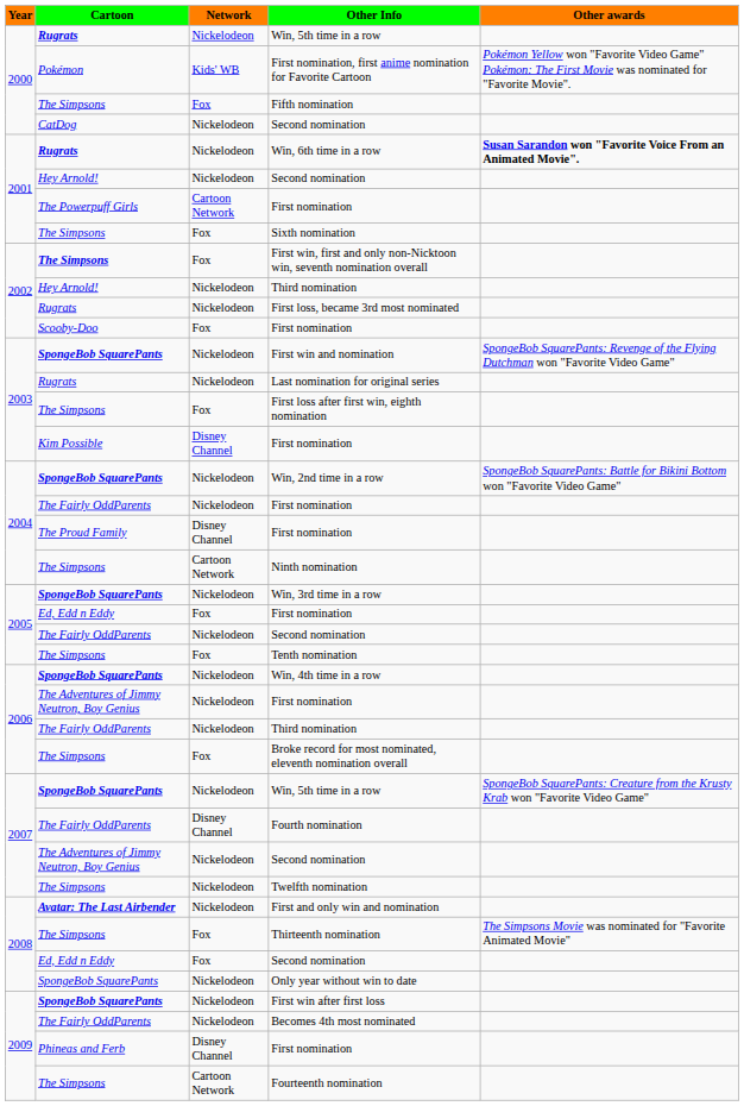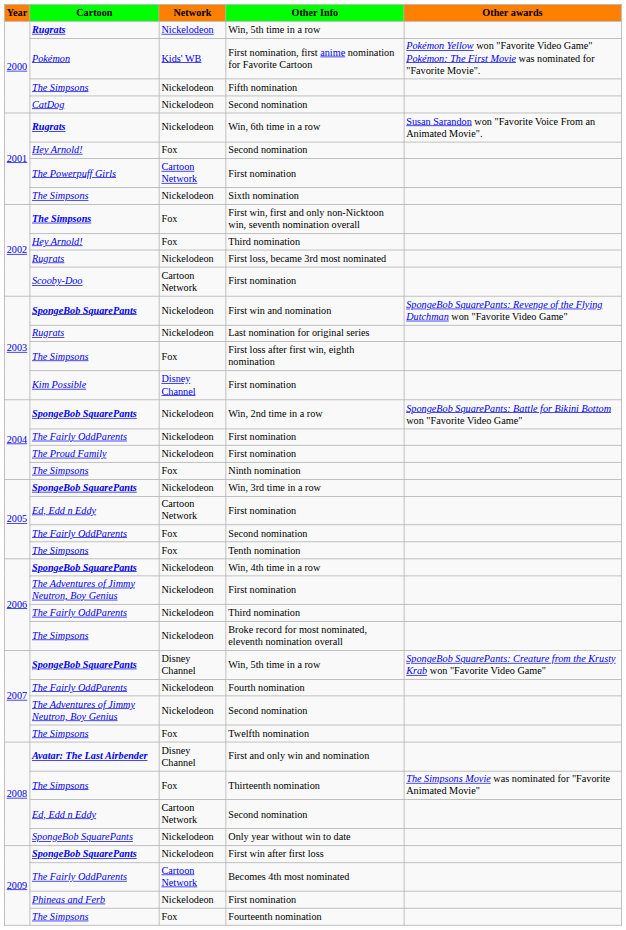Fifth nomination | Network: Fox -> Nickelodeon
Win, 6th time in a row | Other awards: bold -> normal
Hey Arnold! / Second nomination | Network: Nickelodeon -> Fox
Sixth nomination | Network: Fox -> Nickelodeon
Hey Arnold! / Third nomination | Network: Nickelodeon -> Fox
Scooby-Doo / First nomination | Network: Fox -> Cartoon Network
The Proud Family / First nomination | Network: Disney Channel -> Nickelodeon
Ninth nomination | Network: Cartoon Network -> Fox
Ed, Edd n Eddy / First nomination | Network: Fox -> Cartoon Network
The Fairly OddParents / Second nomination | Network: Nickelodeon -> Fox
Broke record for most nominated, eleventh nomination overall | Network: Fox -> Nickelodeon
SpongeBob SquarePants / Win, 5th time in a row | Network: Nickelodeon -> Disney Channel
Fourth nomination | Network: Disney Channel -> Nickelodeon
Twelfth nomination | Network: Nickelodeon -> Fox
First and only win and nomination | Network: Nickelodeon -> Disney Channel
Ed, Edd n Eddy / Second nomination | Network: Fox -> Cartoon Network
Becomes 4th most nominated | Network: Nickelodeon -> Cartoon Network
Phineas and Ferb / First nomination | Network: Disney Channel -> Nickelodeon
Fourteenth nomination | Network: Cartoon Network -> Fox
